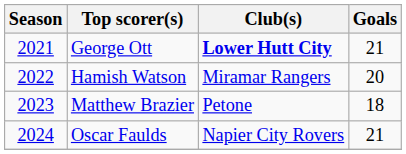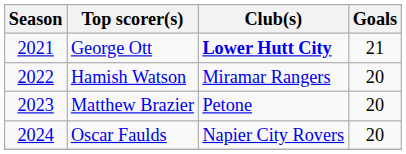Matthew Brazier | Goals: 18 -> 20
Oscar Faulds | Goals: 21 -> 20
